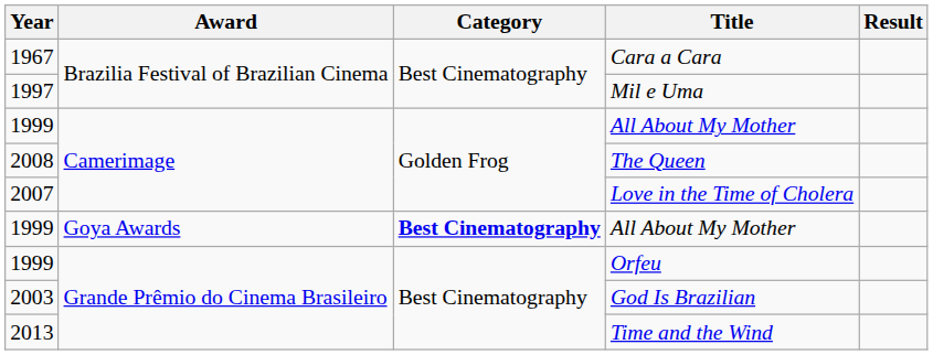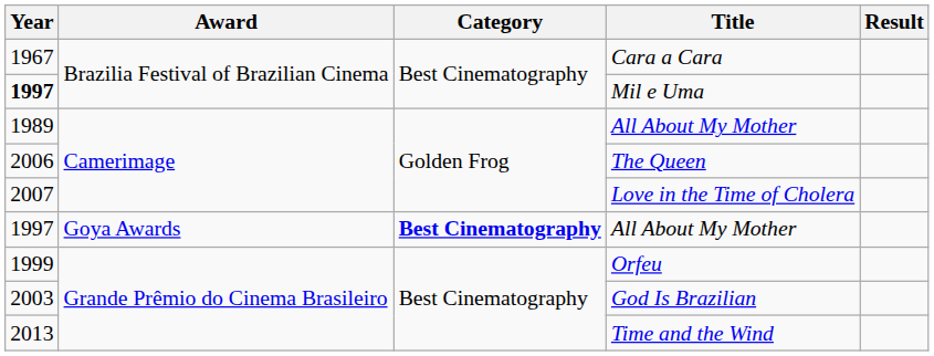Mil e Uma | Year: normal -> bold
Camerimage / All About My Mother | Year: 1999 -> 1989
The Queen | Year: 2008 -> 2006
Goya Awards / All About My Mother | Year: 1999 -> 1997
